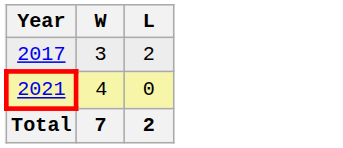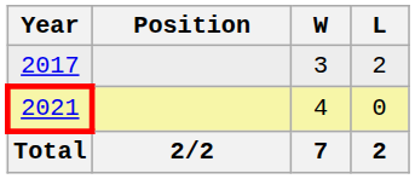+ column: Position | 2/2
